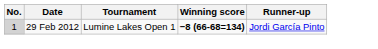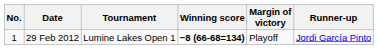+ column: Margin of victory | Playoff
29 Feb 2012 | No.: lightgrey background -> no background
